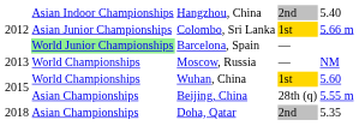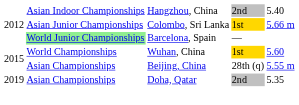- row: 2013 | World Championships | Moscow, Russia | — | NM
Doha, Qatar | column 1: 2018 -> 2019
